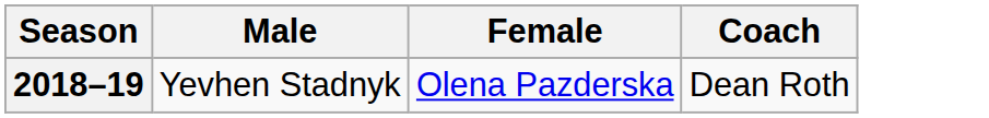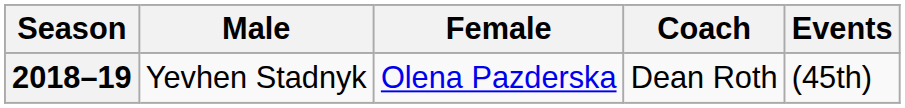+ column: Events | (45th)
